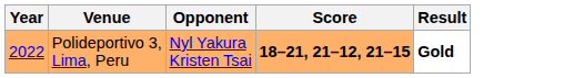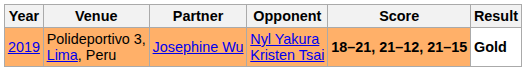+ column: Partner | Josephine Wu
Polideportivo 3, Lima, Peru | Year: 2022 -> 2019
